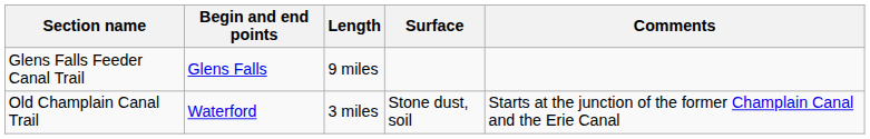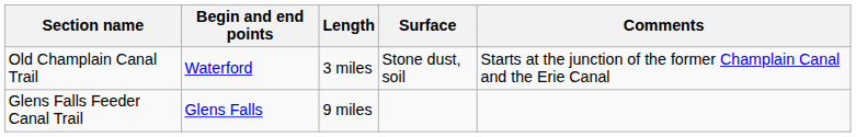rows swapped: Old Champlain Canal Trail <-> Glens Falls Feeder Canal Trail
